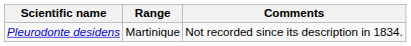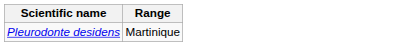- column: Comments | Not recorded since its description in 1834.
